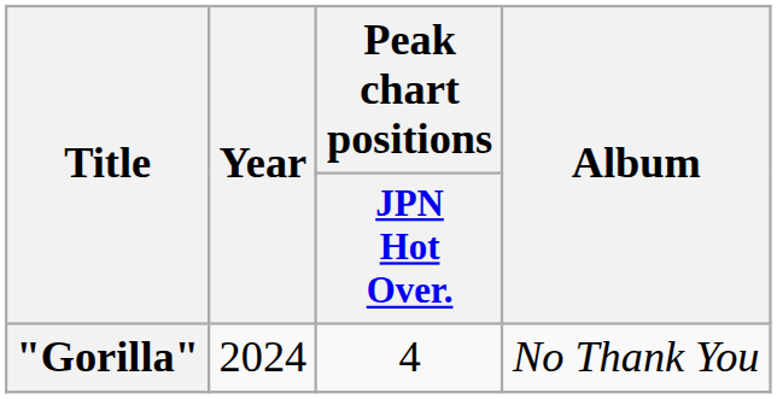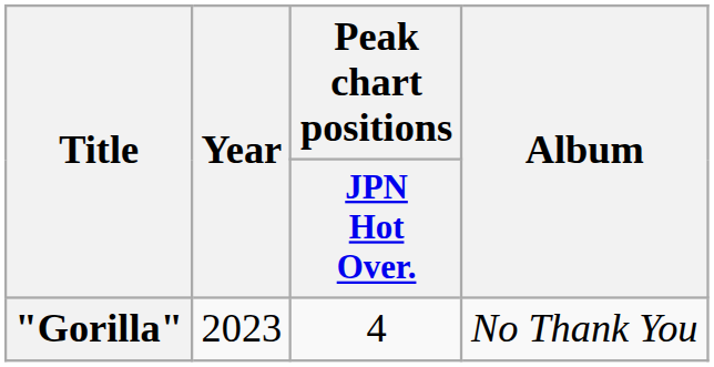"Gorilla" | Year: 2024 -> 2023
